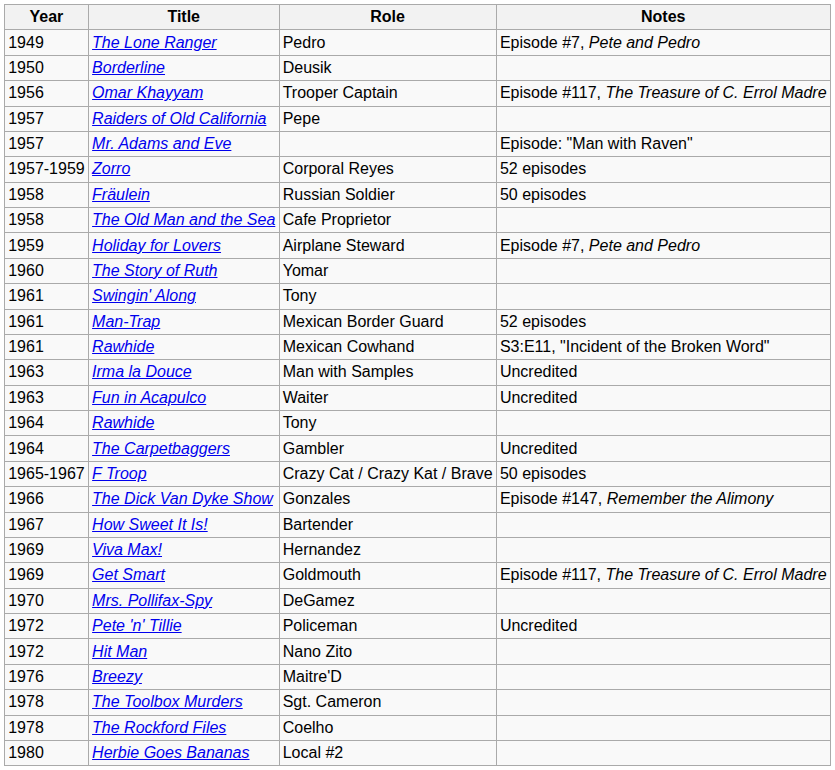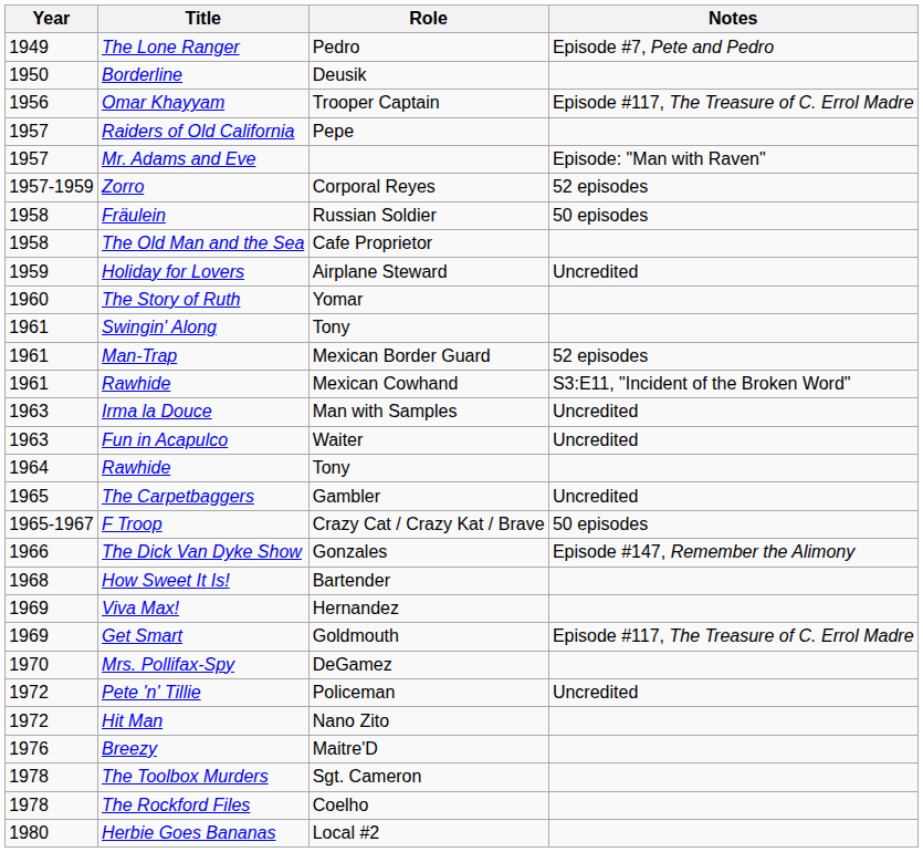Holiday for Lovers | Notes: Episode #7, Pete and Pedro -> Uncredited
The Carpetbaggers | Year: 1964 -> 1965
How Sweet It Is! | Year: 1967 -> 1968
